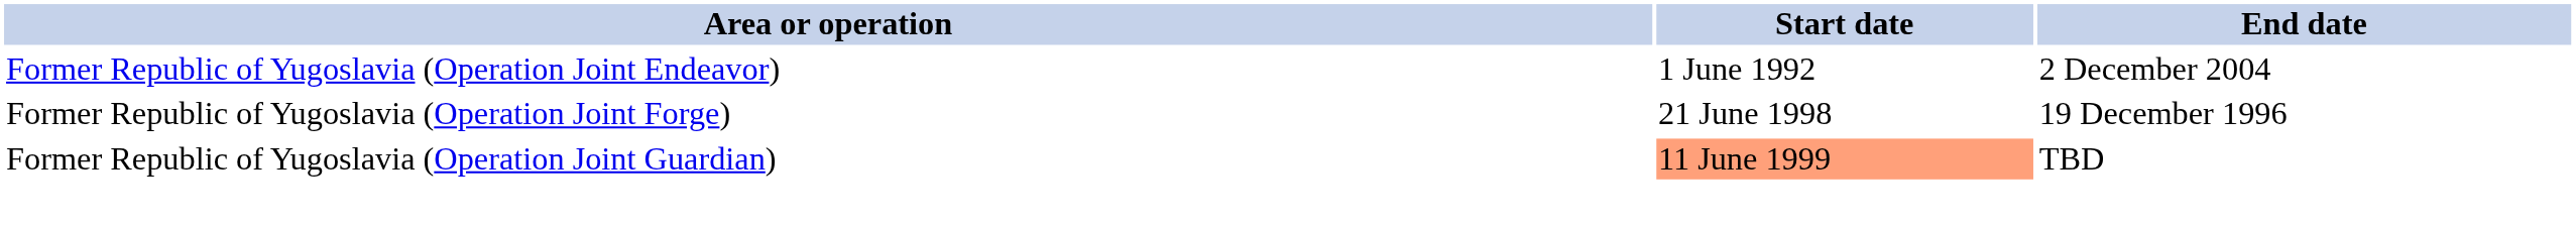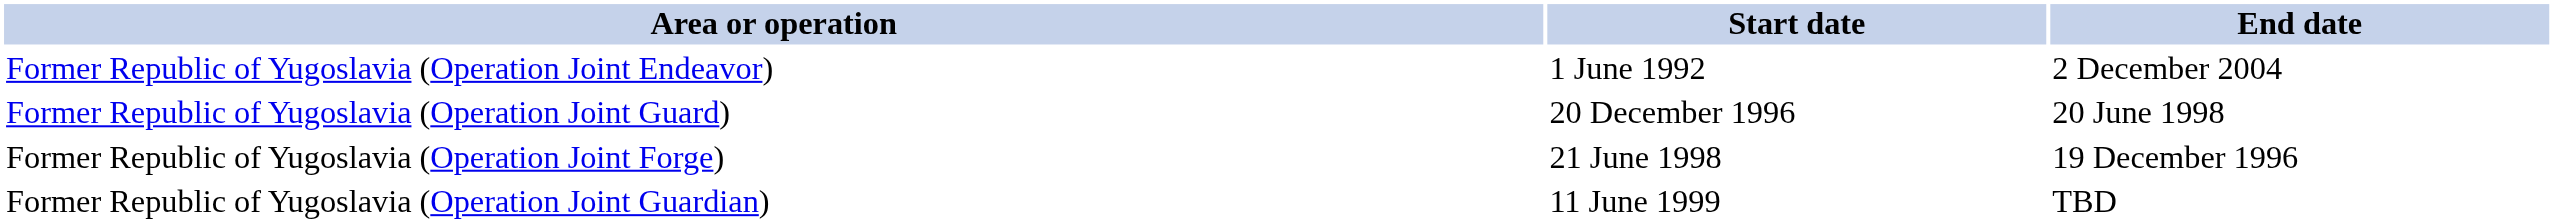+ row: Former Republic of Yugoslavia (Operation Joint Guard) | 20 December 1996 | 20 June 1998
Former Republic of Yugoslavia (Operation Joint Guardian) | Start date: lightsalmon background -> no background
